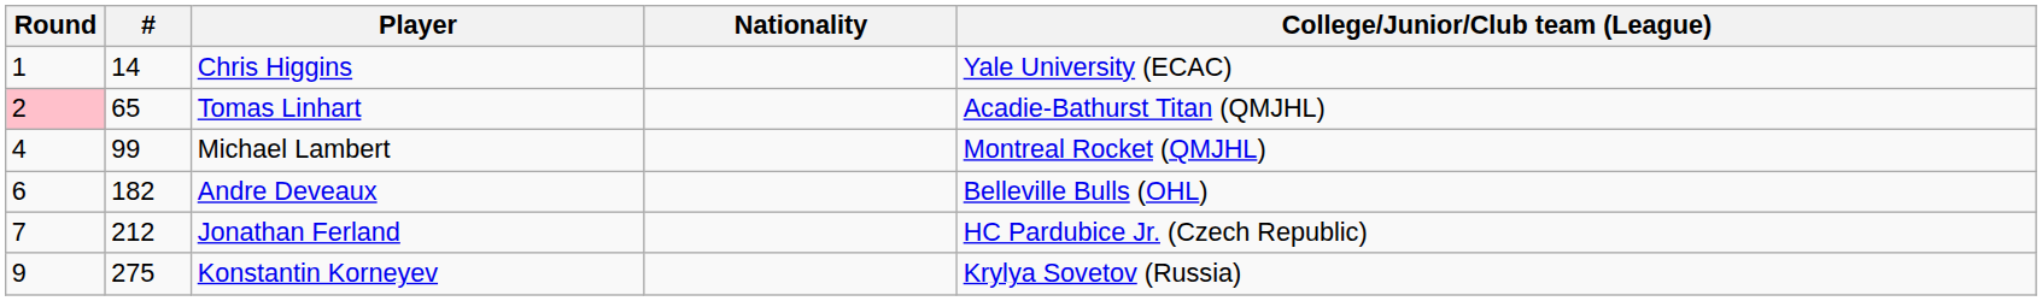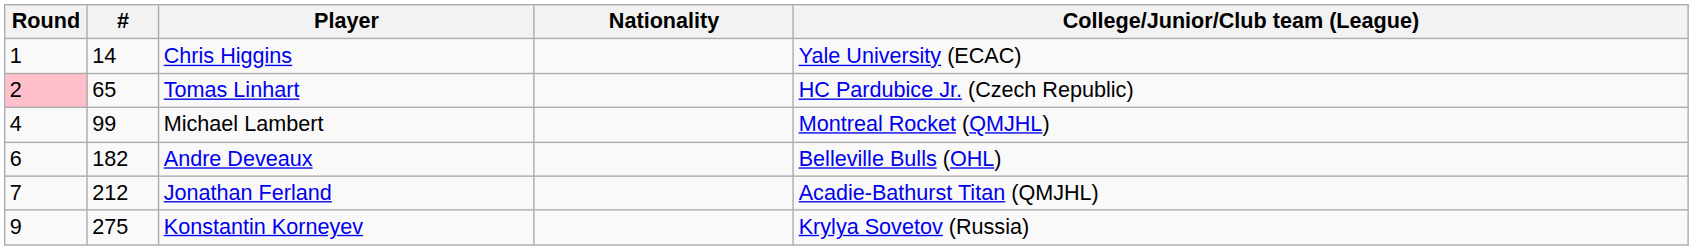Tomas Linhart | College/Junior/Club team (League): Acadie-Bathurst Titan (QMJHL) -> HC Pardubice Jr. (Czech Republic)
Jonathan Ferland | College/Junior/Club team (League): HC Pardubice Jr. (Czech Republic) -> Acadie-Bathurst Titan (QMJHL)
